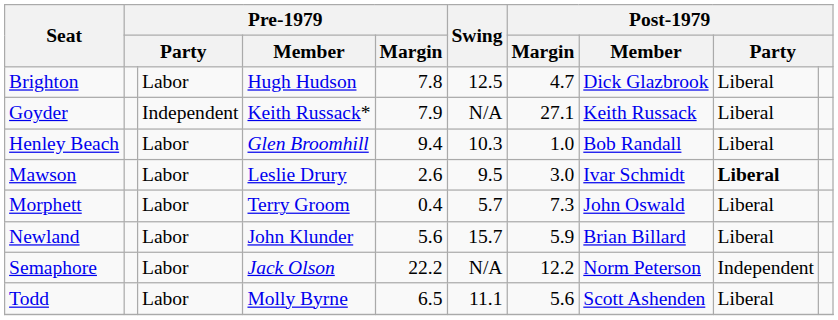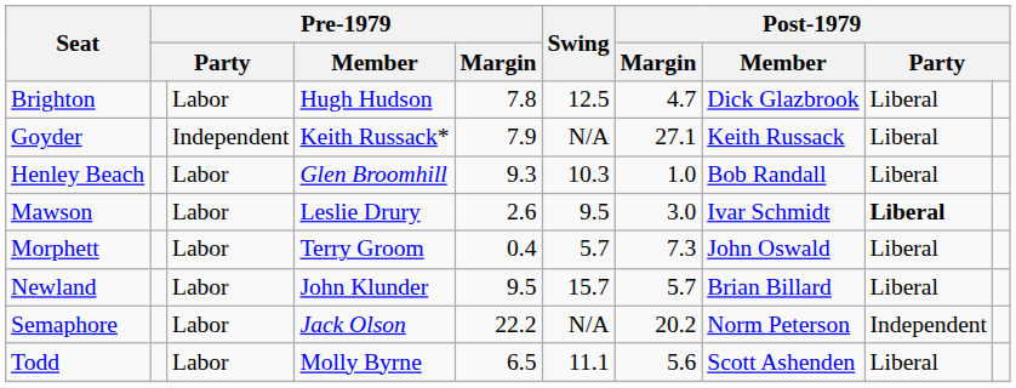Henley Beach | Pre-1979 / Margin: 9.4 -> 9.3
Newland | Pre-1979 / Margin: 5.6 -> 9.5
Newland | Post-1979 / Margin: 5.9 -> 5.7
Semaphore | Post-1979 / Margin: 12.2 -> 20.2
